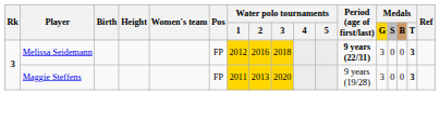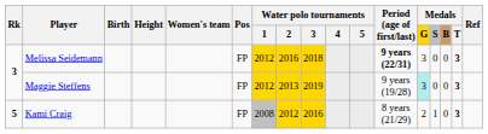Maggie Steffens | Water polo tournaments / 1: 2011 -> 2012
Maggie Steffens | Water polo tournaments / 3: 2020 -> 2019
Maggie Steffens | Medals / G: no background -> paleturquoise background
+ row: 5 | Kami Craig | FP | 2008 | 2012 | 2016 | 8 years (21/29) | 2 | 1 | 0 | 3
